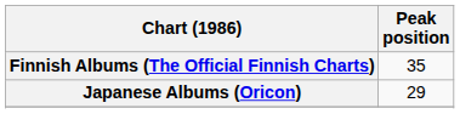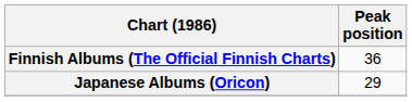Finnish Albums (The Official Finnish Charts) | Peak position: 35 -> 36
